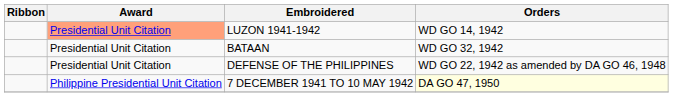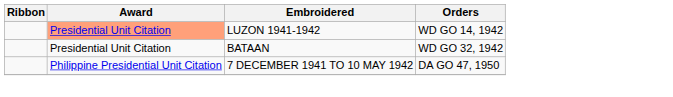- row: Presidential Unit Citation | DEFENSE OF THE PHILIPPINES | WD GO 22, 1942 as amended by DA GO 46, 1948
7 DECEMBER 1941 TO 10 MAY 1942 | Orders: lightyellow background -> no background
